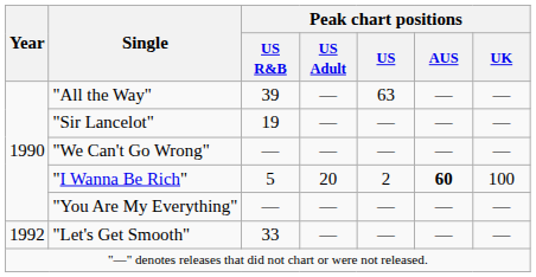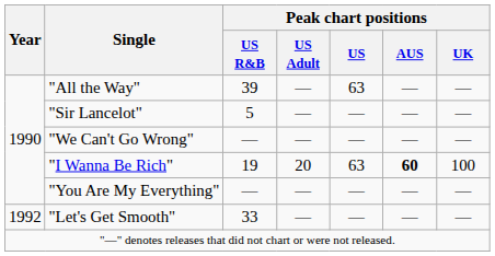"Sir Lancelot" | Peak chart positions / US R&B: 19 -> 5
"I Wanna Be Rich" | Peak chart positions / US R&B: 5 -> 19
"I Wanna Be Rich" | Peak chart positions / US: 2 -> 63
